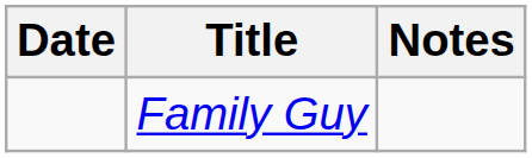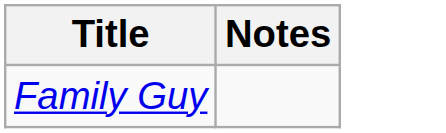- column: Date
